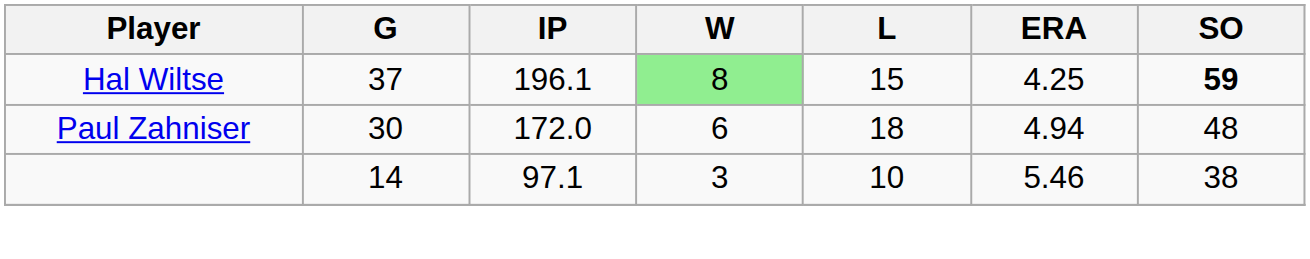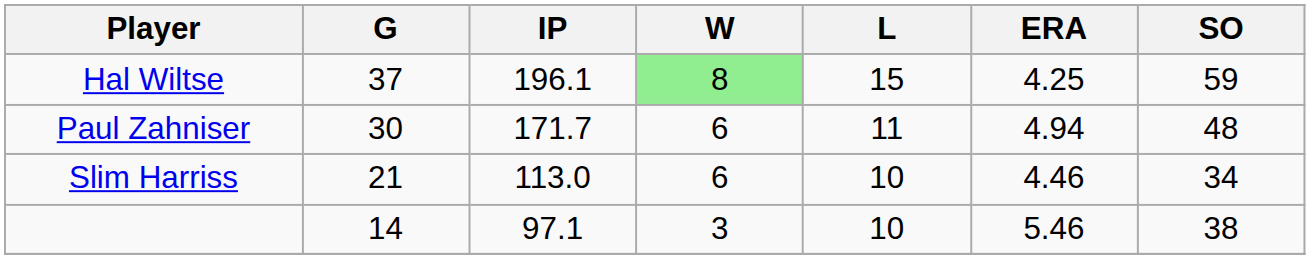Hal Wiltse | SO: bold -> normal
Paul Zahniser | IP: 172.0 -> 171.7
Paul Zahniser | L: 18 -> 11
+ row: Slim Harriss | 21 | 113.0 | 6 | 10 | 4.46 | 34
